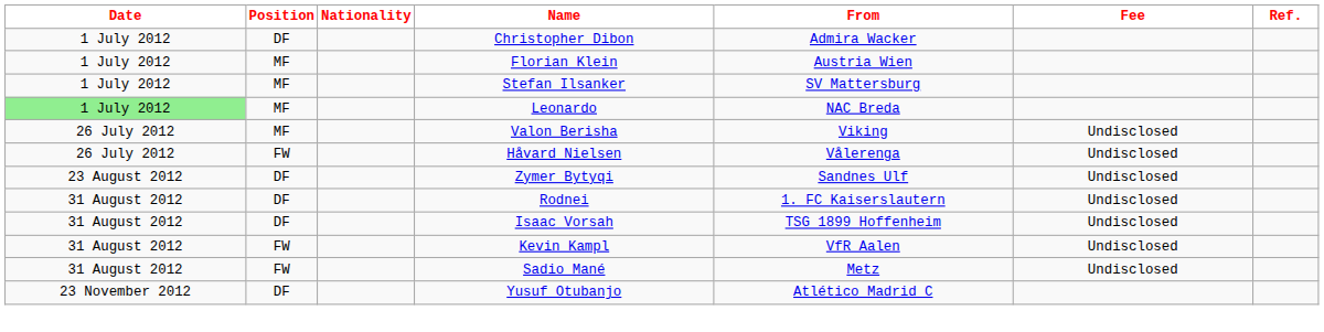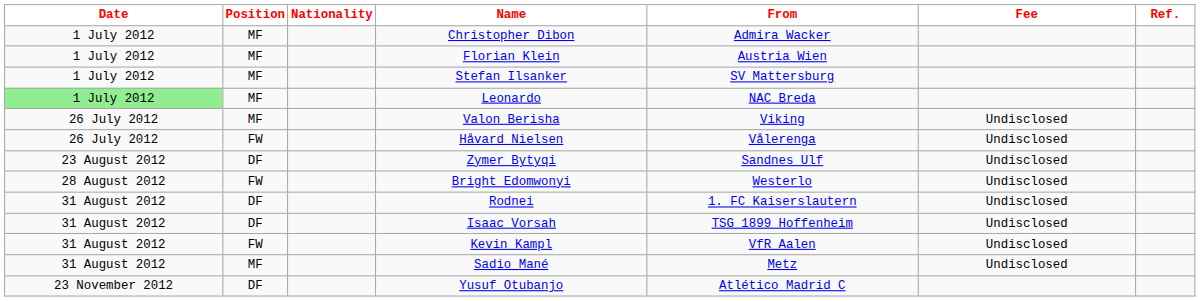Christopher Dibon | Position: DF -> MF
+ row: 28 August 2012 | FW | Bright Edomwonyi | Westerlo | Undisclosed
Sadio Mané | Position: FW -> MF
